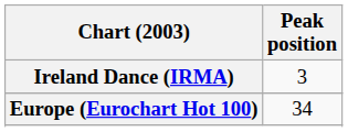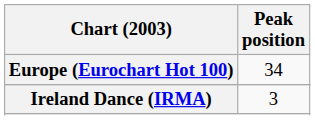rows swapped: Europe (Eurochart Hot 100) <-> Ireland Dance (IRMA)
